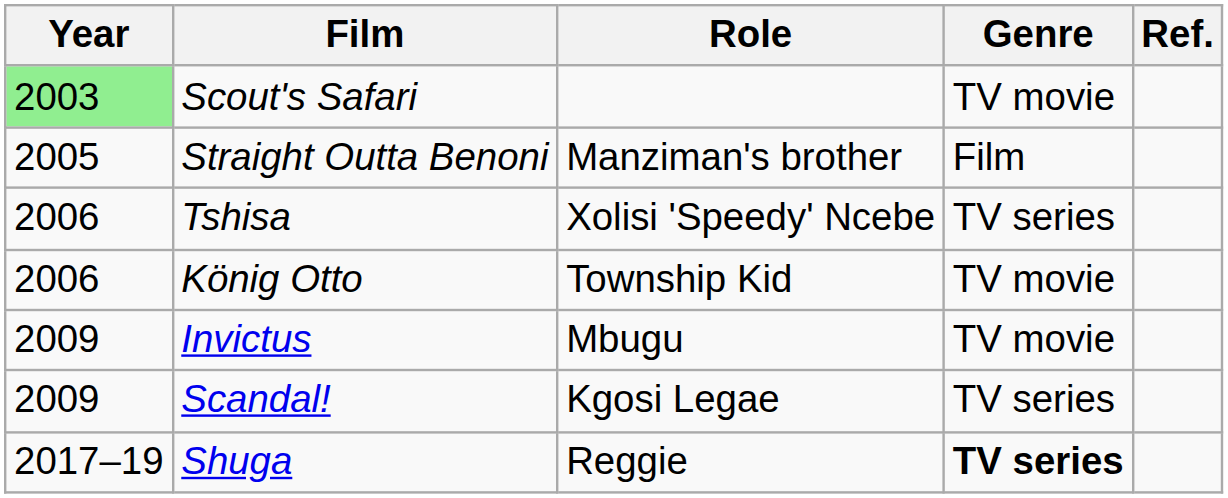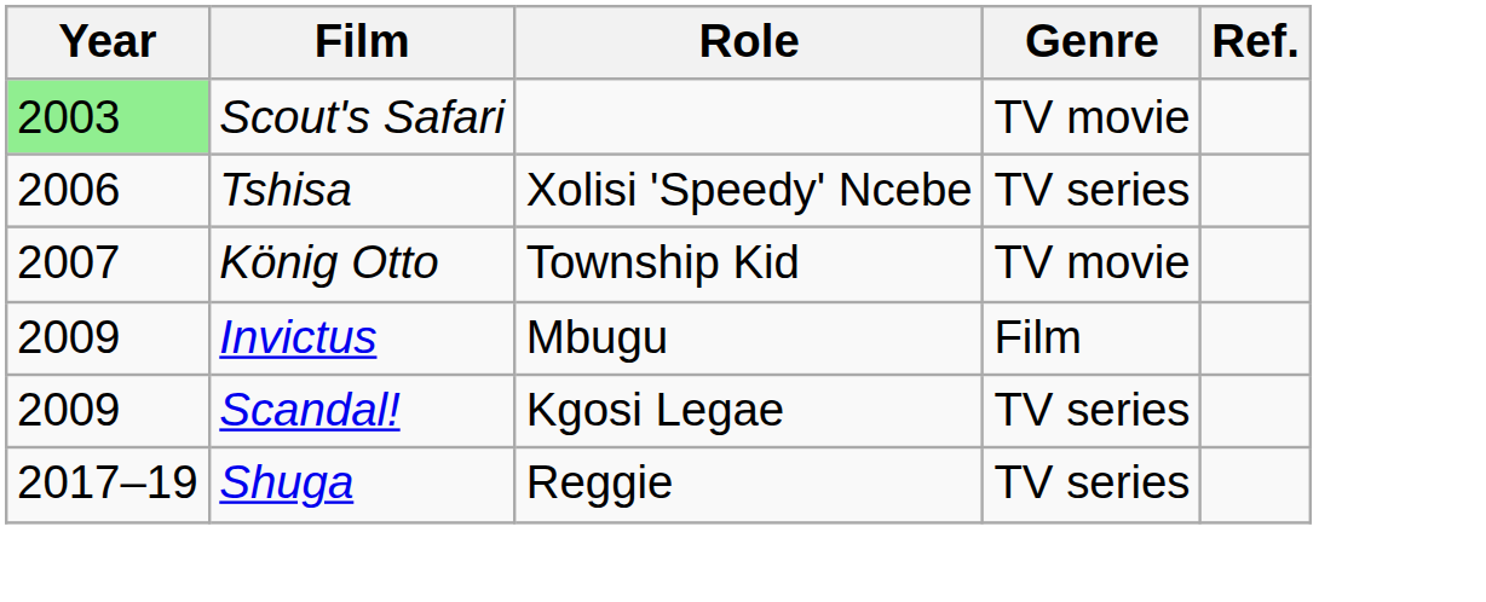- row: 2005 | Straight Outta Benoni | Manziman's brother | Film
König Otto | Year: 2006 -> 2007
Invictus | Genre: TV movie -> Film
Shuga | Genre: bold -> normal
